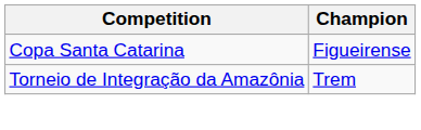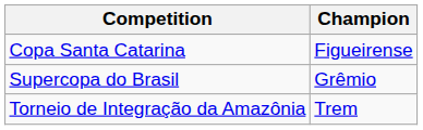+ row: Supercopa do Brasil | Grêmio
